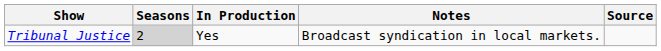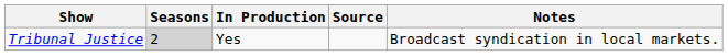columns swapped: Notes <-> Source
